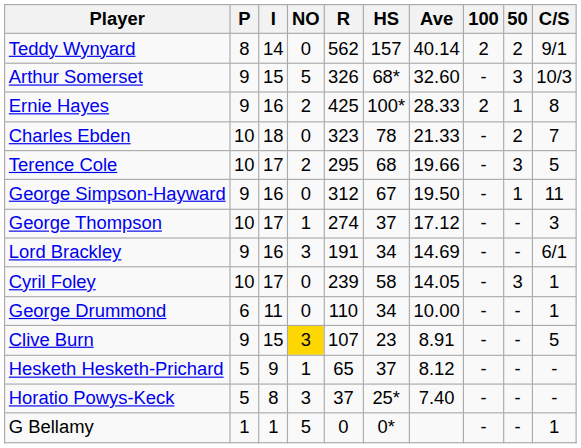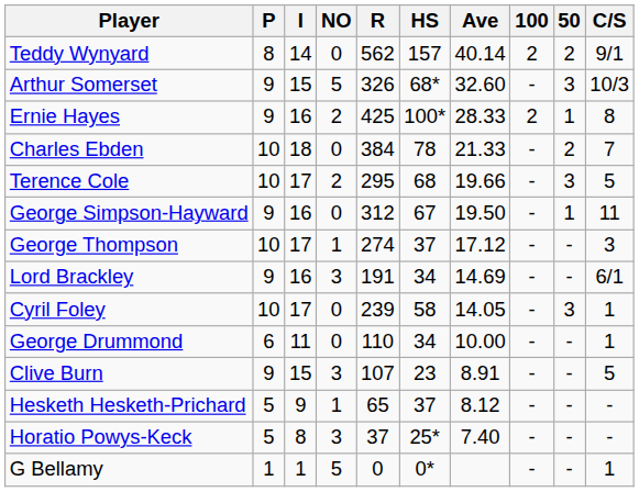Charles Ebden | R: 323 -> 384
Clive Burn | NO: gold background -> no background
